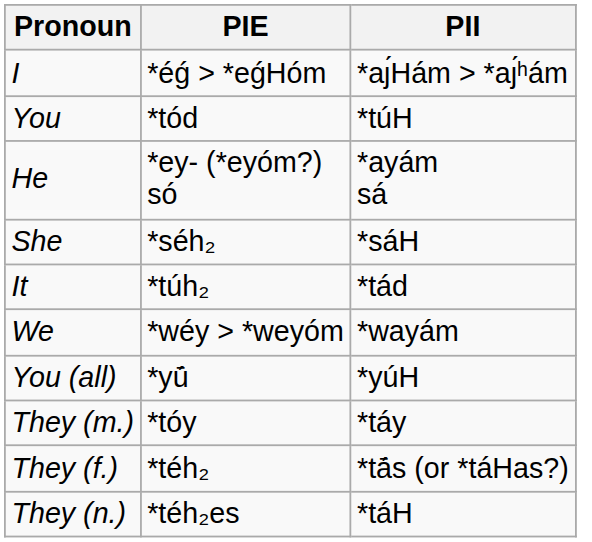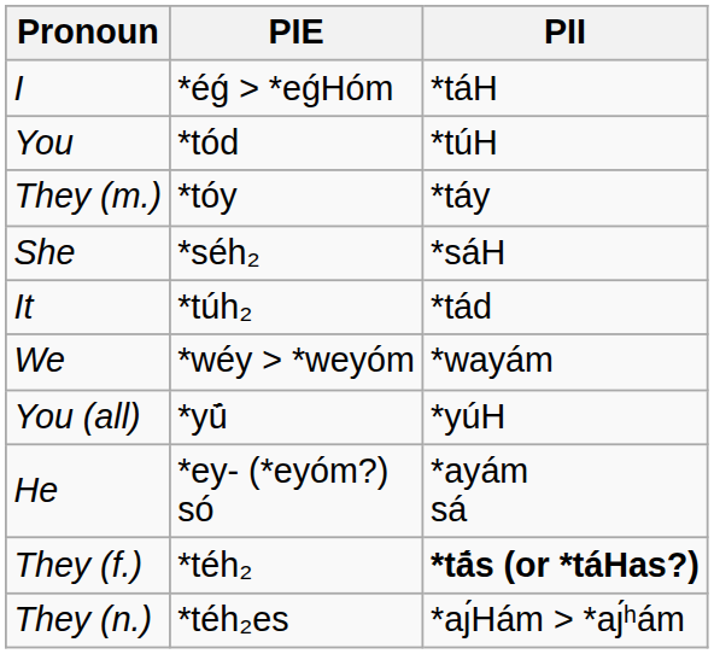I | PII: *aȷ́Hám > *aȷ́ʰám -> *táH
rows swapped: He <-> They (m.)
They (f.) | PII: normal -> bold
They (n.) | PII: *táH -> *aȷ́Hám > *aȷ́ʰám
